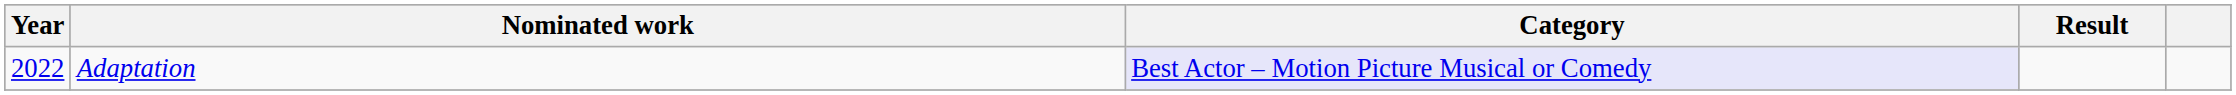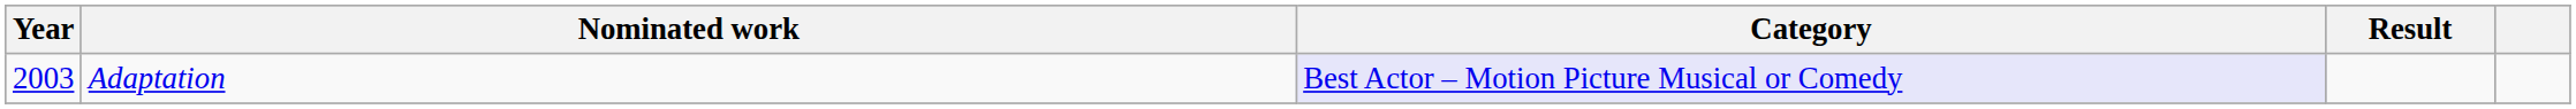Adaptation | Year: 2022 -> 2003
